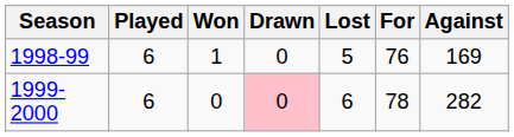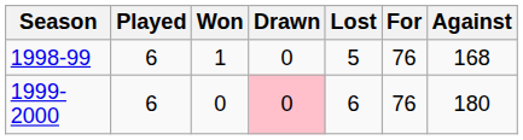1998-99 | Against: 169 -> 168
1999-2000 | For: 78 -> 76
1999-2000 | Against: 282 -> 180
